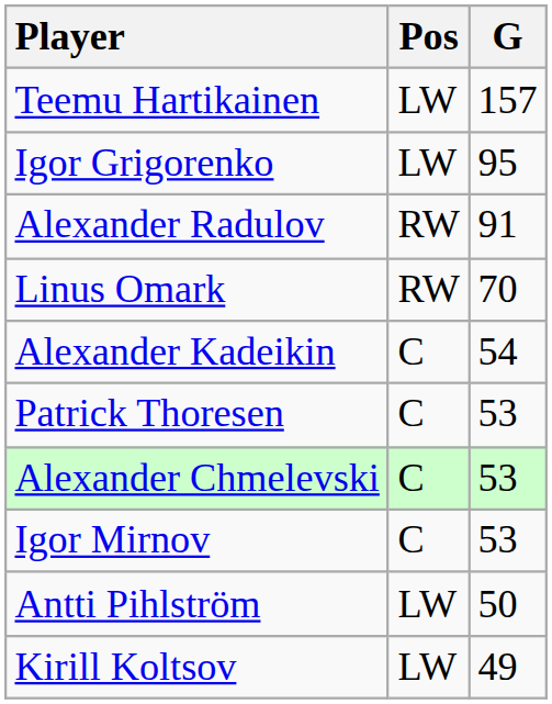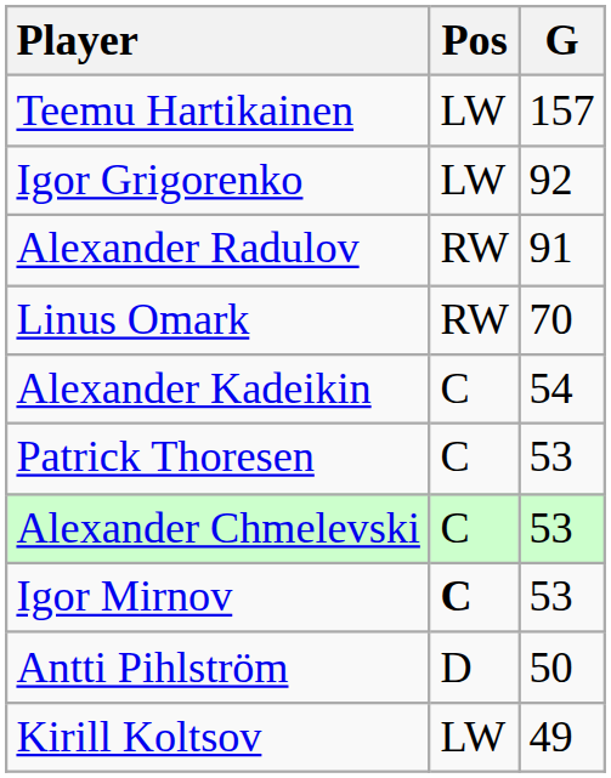Igor Grigorenko | G: 95 -> 92
Igor Mirnov | Pos: normal -> bold
Antti Pihlström | Pos: LW -> D
